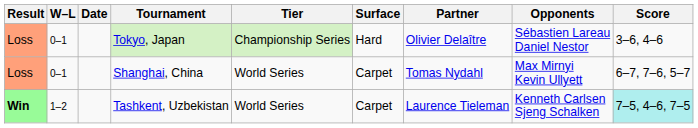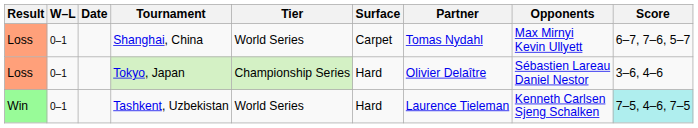rows swapped: Shanghai, China <-> Tokyo, Japan
Tashkent, Uzbekistan | Result: bold -> normal
Tashkent, Uzbekistan | W–L: 1–2 -> 0–1
Tashkent, Uzbekistan | Surface: Carpet -> Hard
